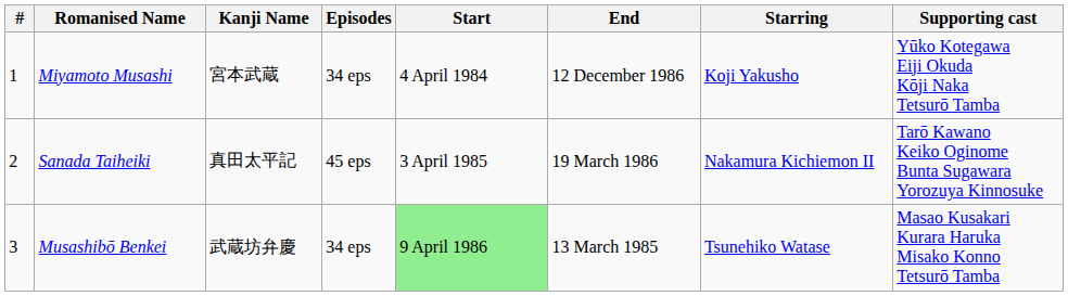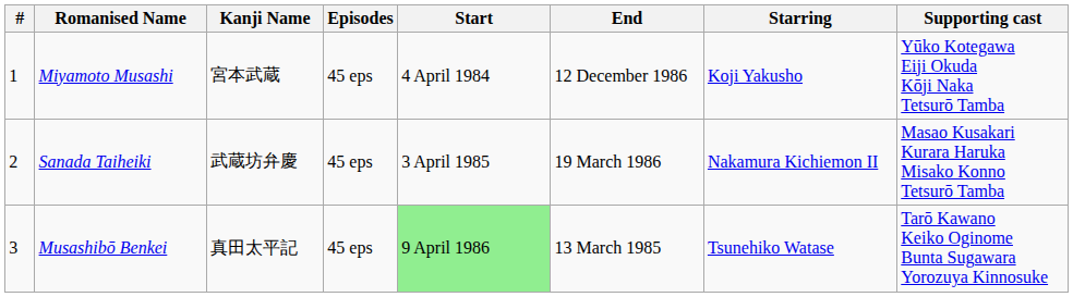Miyamoto Musashi | Episodes: 34 eps -> 45 eps
Sanada Taiheiki | Kanji Name: 真田太平記 -> 武蔵坊弁慶
Sanada Taiheiki | Supporting cast: Tarō Kawano Keiko Oginome Bunta Sugawara Yorozuya Kinnosuke -> Masao Kusakari Kurara Haruka Misako Konno Tetsurō Tamba
Musashibō Benkei | Kanji Name: 武蔵坊弁慶 -> 真田太平記
Musashibō Benkei | Episodes: 34 eps -> 45 eps
Musashibō Benkei | Supporting cast: Masao Kusakari Kurara Haruka Misako Konno Tetsurō Tamba -> Tarō Kawano Keiko Oginome Bunta Sugawara Yorozuya Kinnosuke
